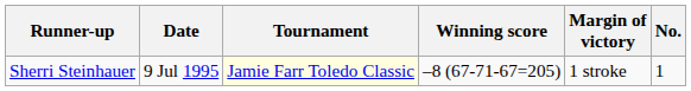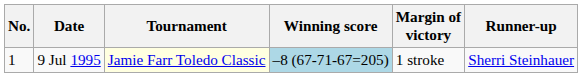columns swapped: No. <-> Runner-up
9 Jul 1995 | Winning score: no background -> lightblue background
